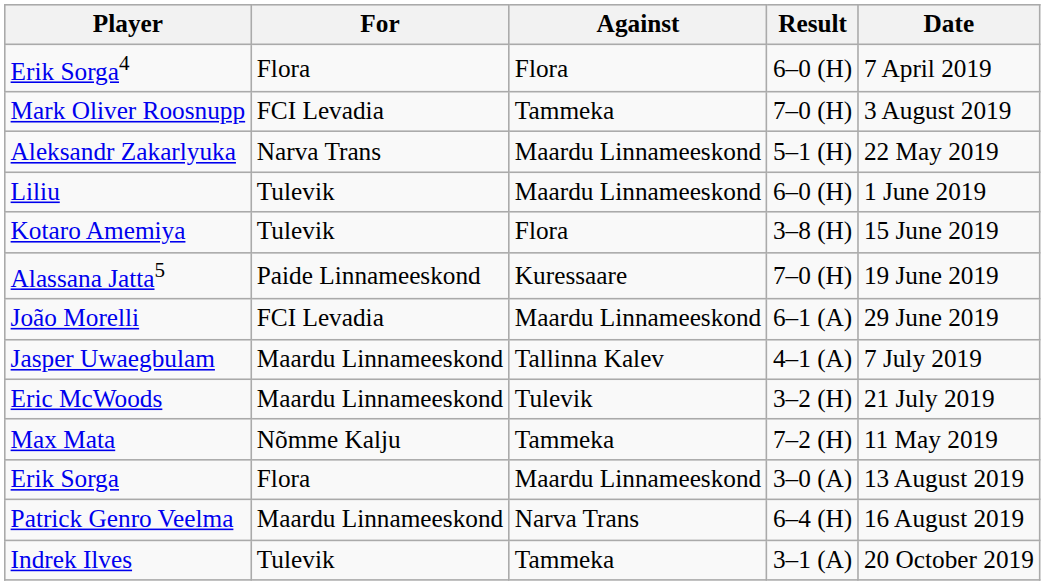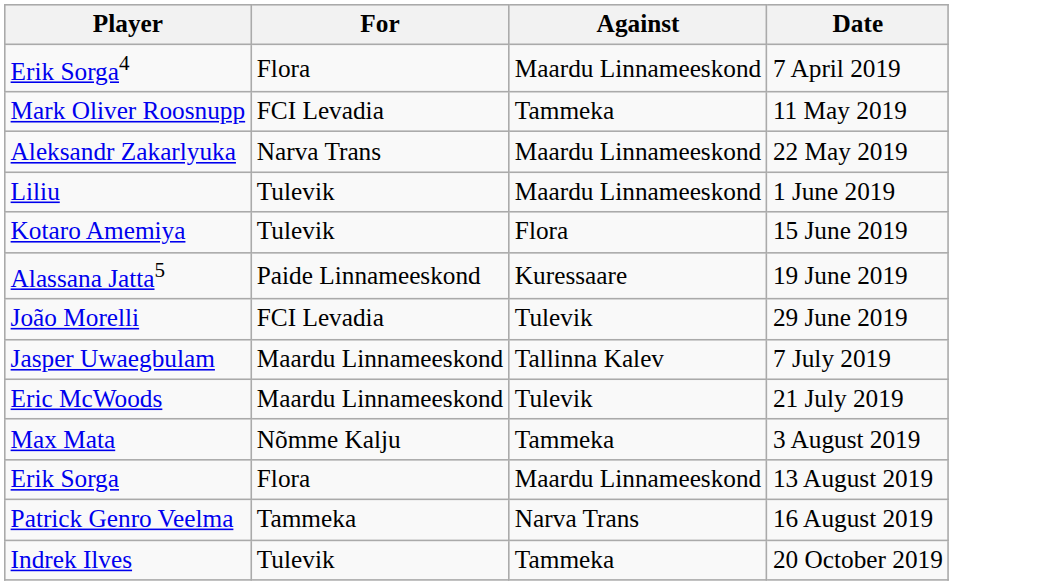- column: Result | 6–0 (H) | 7–0 (H) | 5–1 (H) | 6–0 (H) | 3–8 (H) | 7–0 (H) | 6–1 (A) | 4–1 (A) | 3–2 (H) | 7–2 (H) | 3–0 (A) | 6–4 (H) | 3–1 (A)
Erik Sorga4 | Against: Flora -> Maardu Linnameeskond
Mark Oliver Roosnupp | Date: 3 August 2019 -> 11 May 2019
João Morelli | Against: Maardu Linnameeskond -> Tulevik
Max Mata | Date: 11 May 2019 -> 3 August 2019
Patrick Genro Veelma | For: Maardu Linnameeskond -> Tammeka
